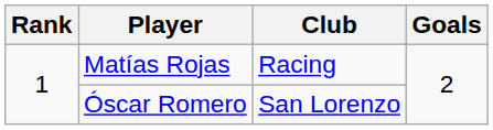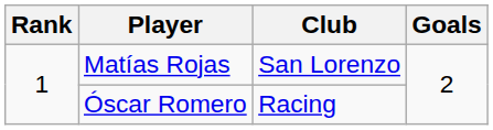Matías Rojas | Club: Racing -> San Lorenzo
Óscar Romero | Club: San Lorenzo -> Racing
